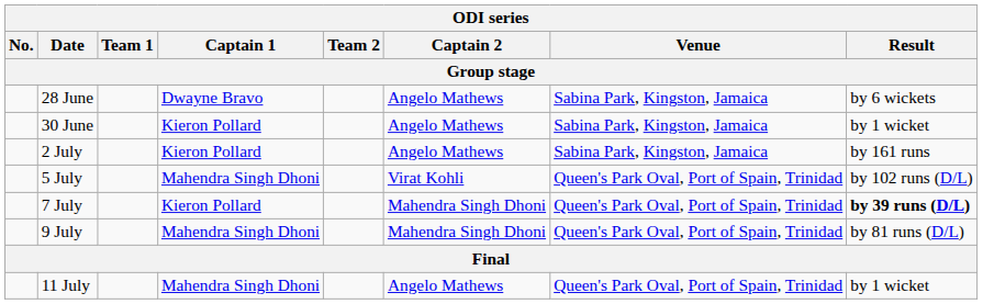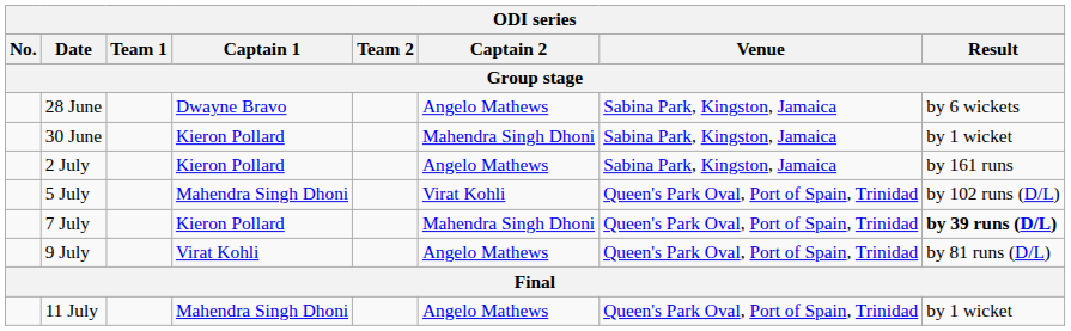30 June | Captain 2: Angelo Mathews -> Mahendra Singh Dhoni
9 July | Captain 1: Mahendra Singh Dhoni -> Virat Kohli
9 July | Captain 2: Mahendra Singh Dhoni -> Angelo Mathews
